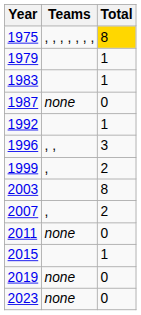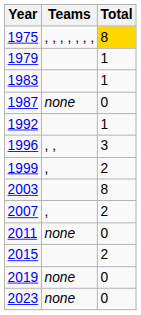2015 | Total: 1 -> 2
